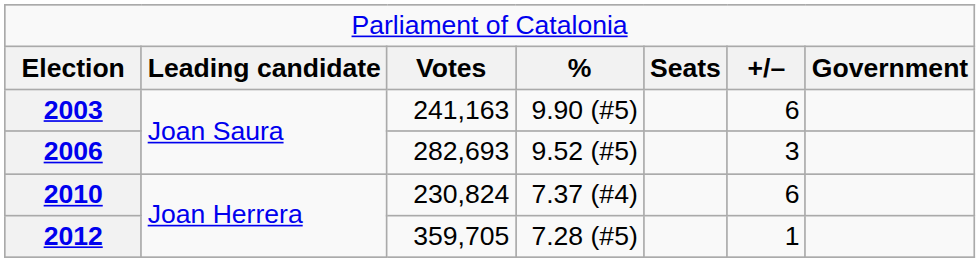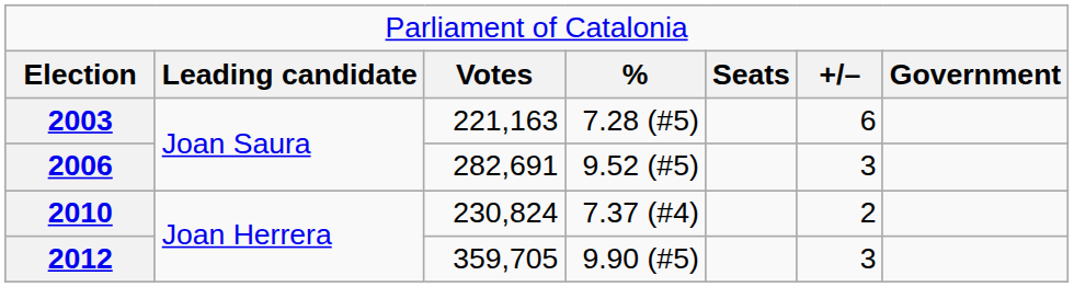2003 | column 3: 241,163 -> 221,163
2003 | column 4: 9.90 (#5) -> 7.28 (#5)
2006 | column 3: 282,693 -> 282,691
2010 | column 6: 6 -> 2
2012 | column 4: 7.28 (#5) -> 9.90 (#5)
2012 | column 6: 1 -> 3
